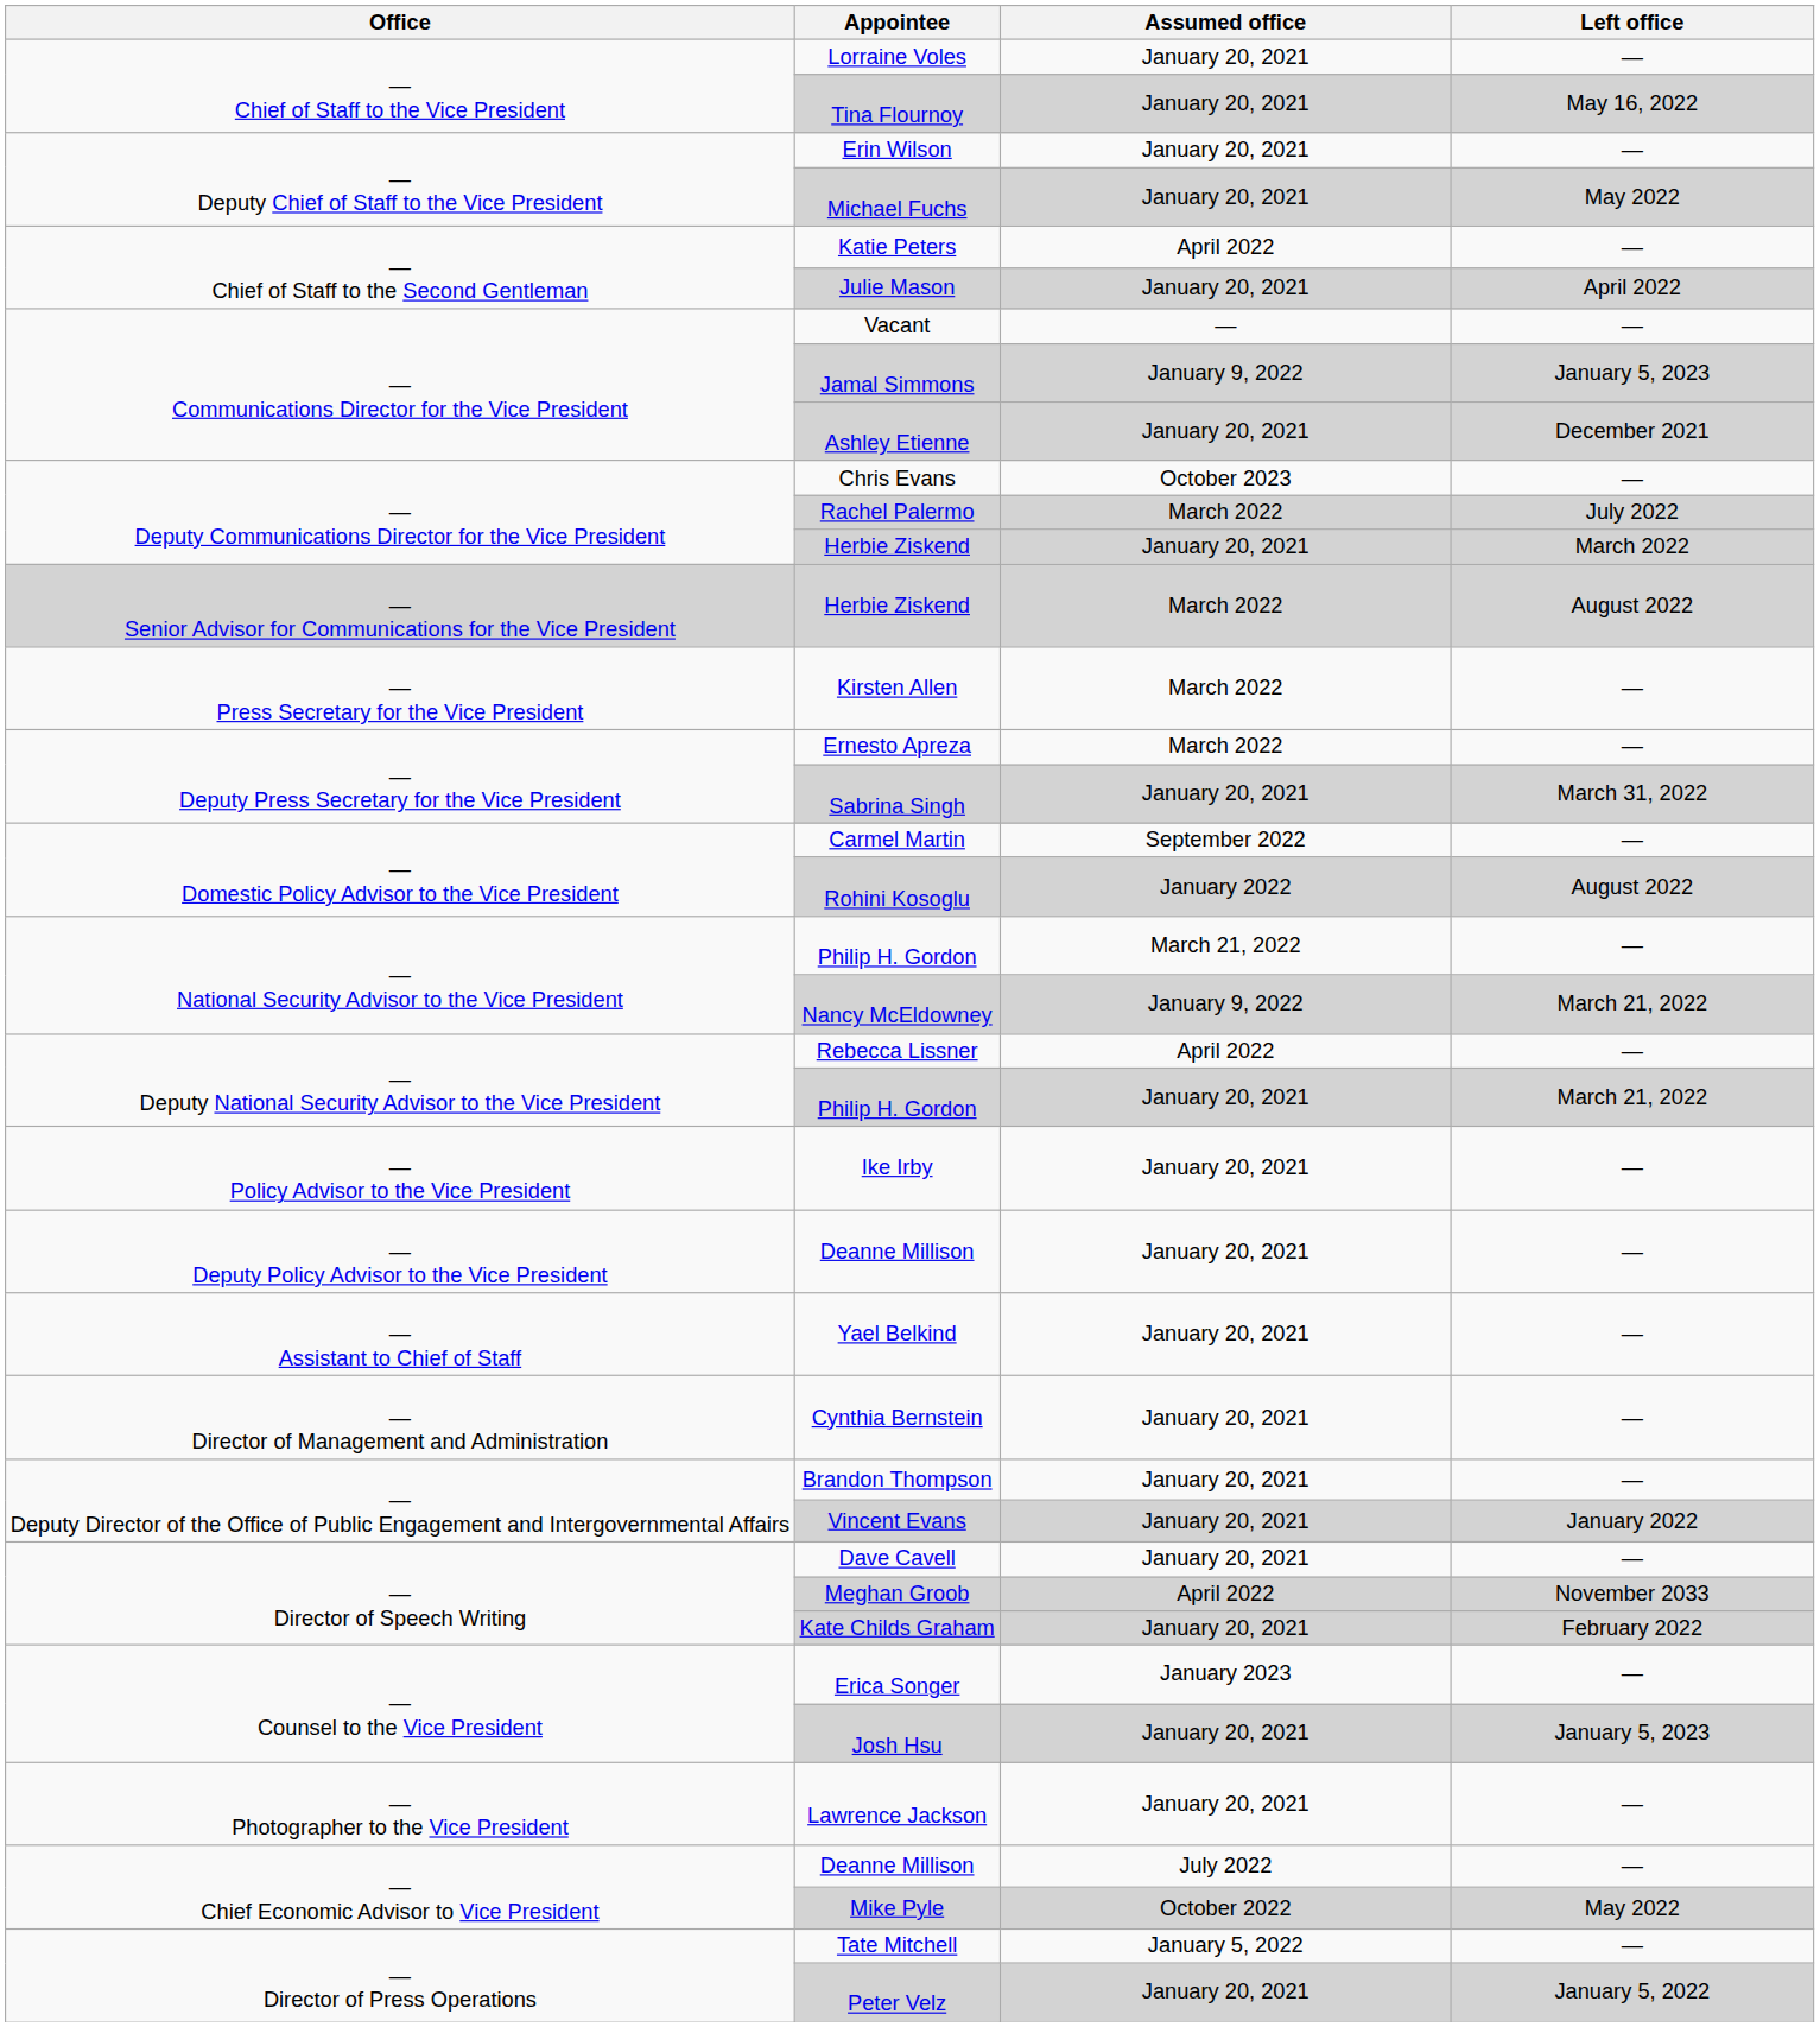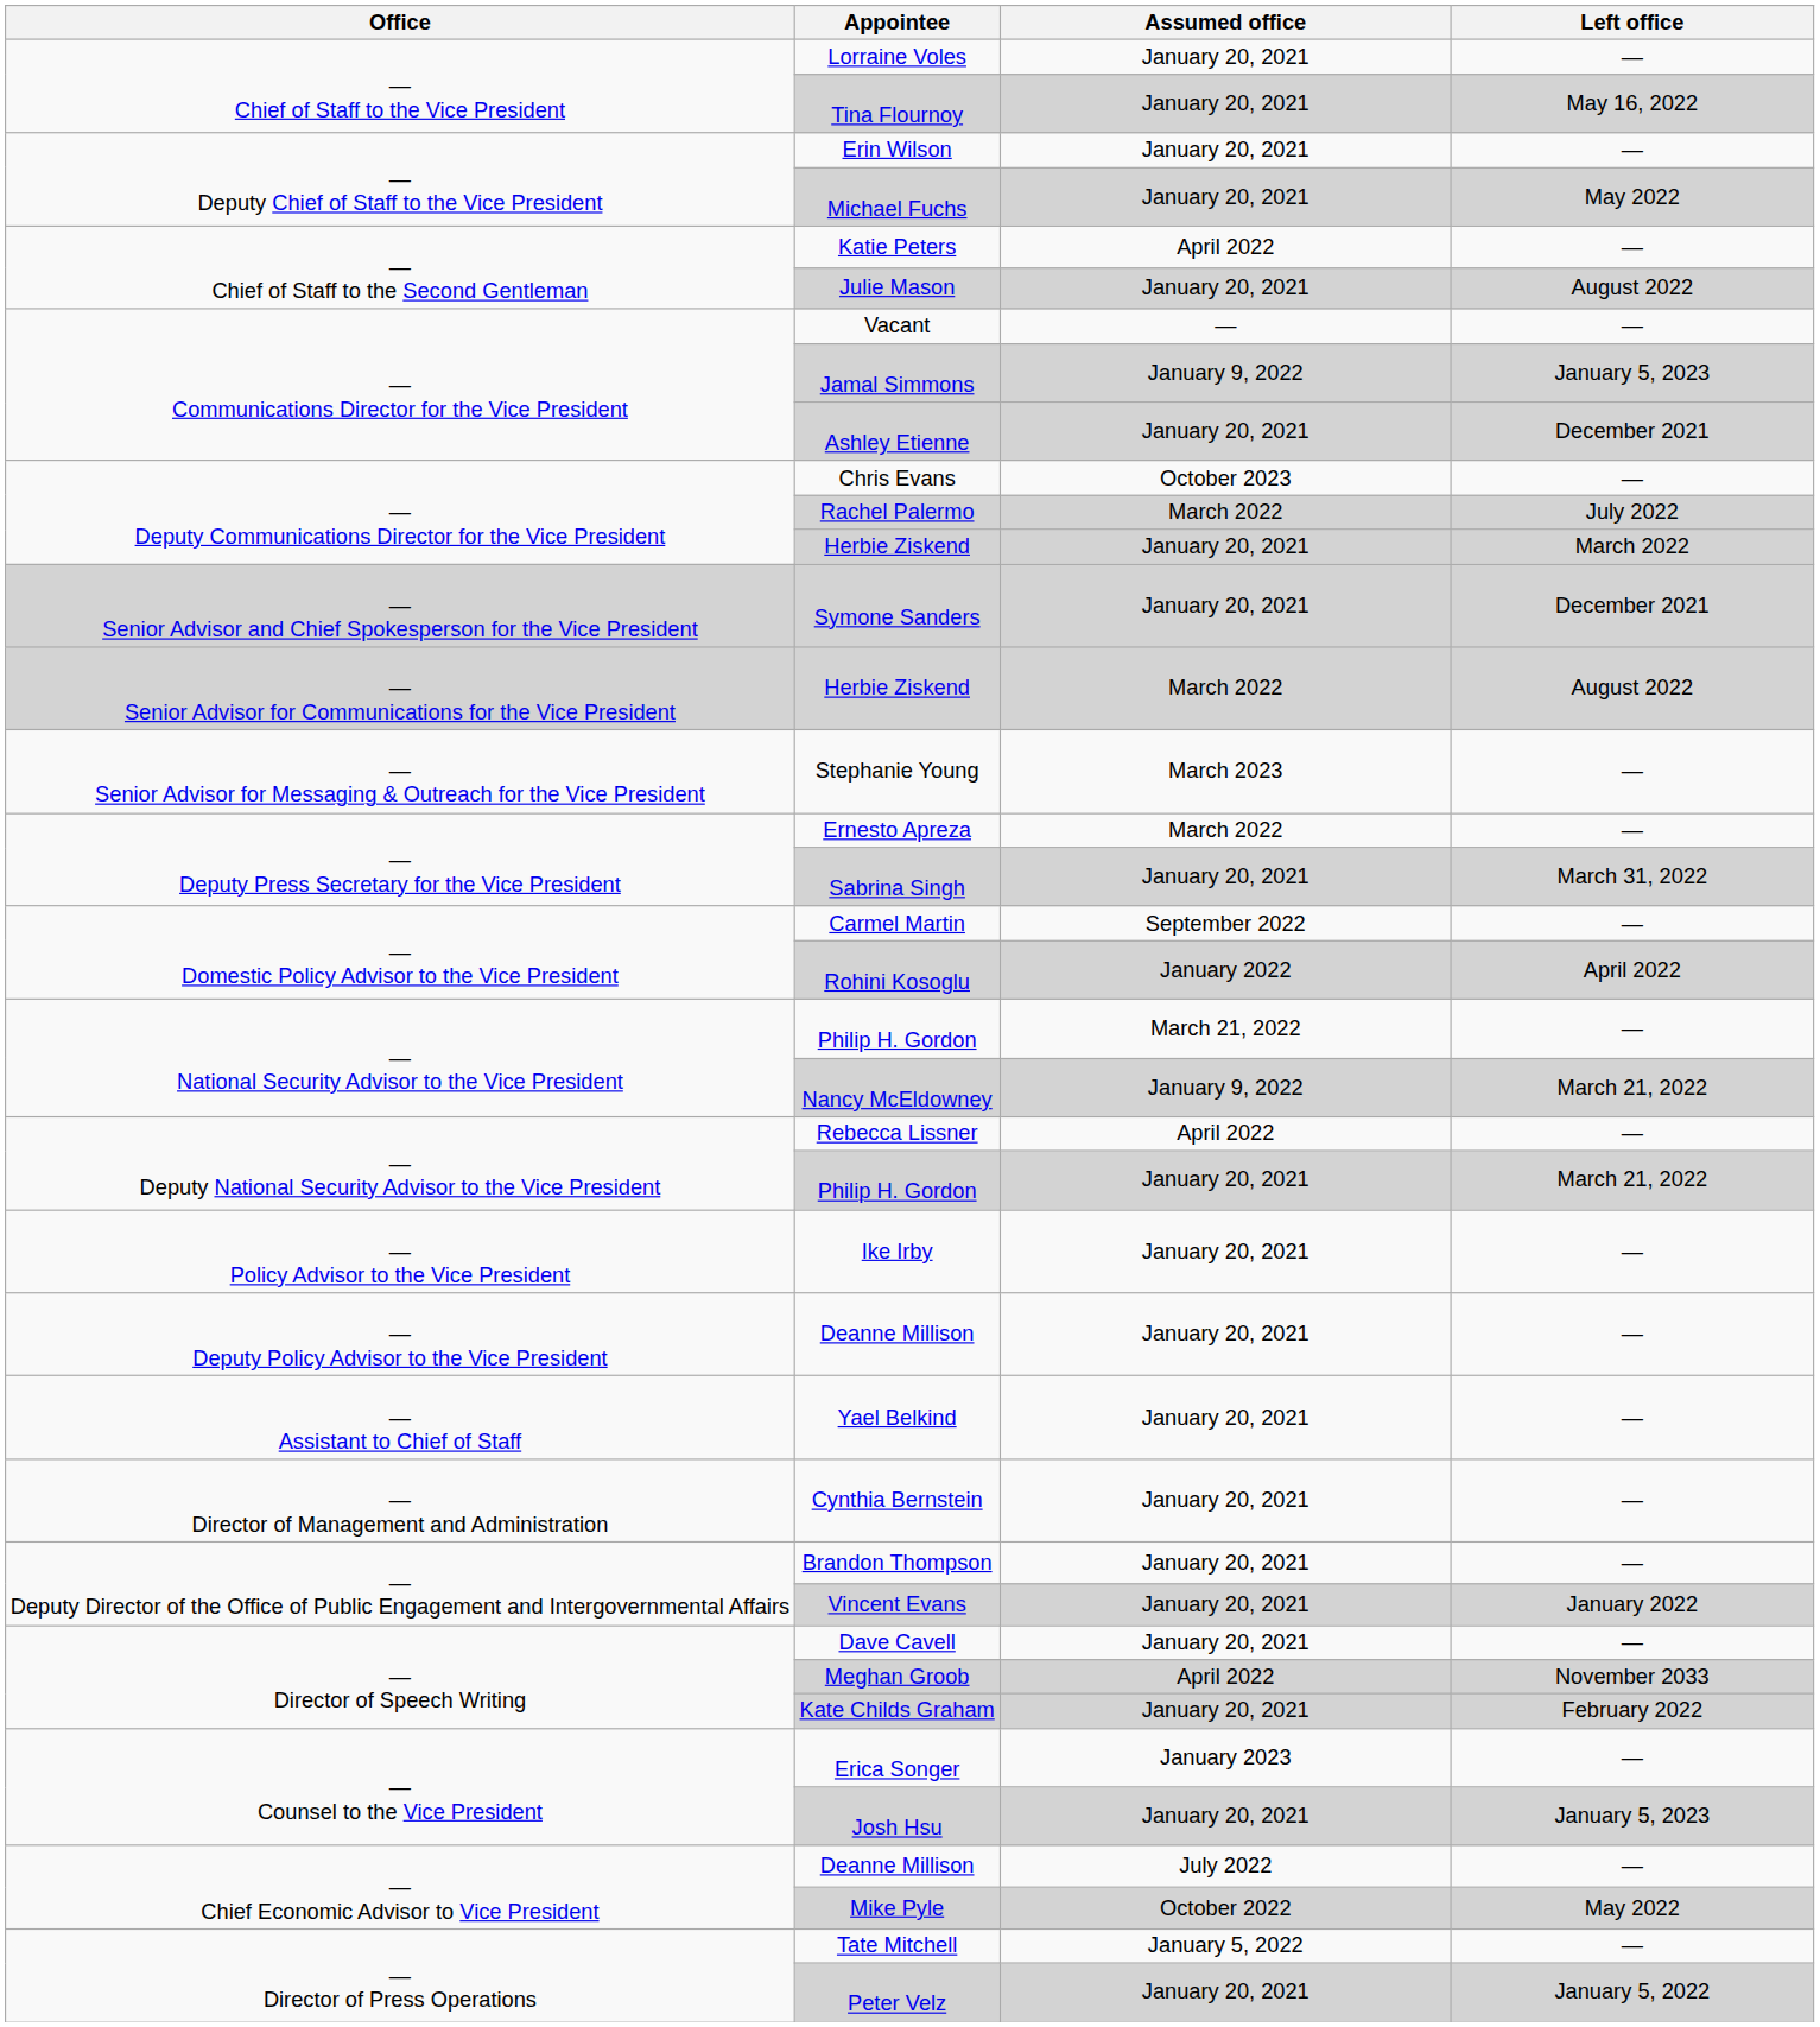Julie Mason | Left office: April 2022 -> August 2022
+ row: — Senior Advisor and Chief Spokesperson for the Vice President | Symone Sanders | January 20, 2021 | December 2021
+ row: — Senior Advisor for Messaging & Outreach for the Vice President | Stephanie Young | March 2023 | —
- row: — Press Secretary for the Vice President | Kirsten Allen | March 2022 | —
Rohini Kosoglu | Left office: August 2022 -> April 2022
- row: — Photographer to the Vice President | Lawrence Jackson | January 20, 2021 | —
